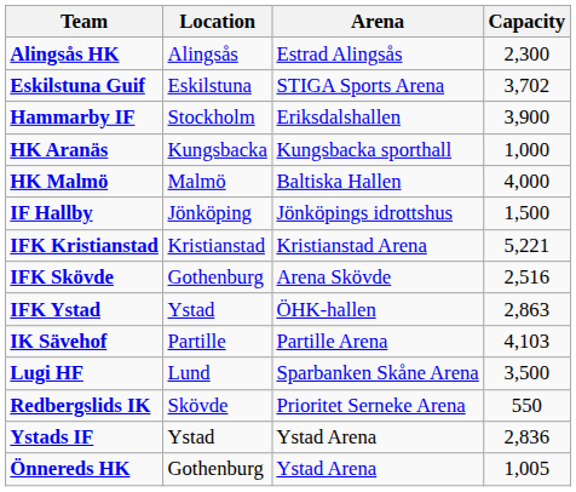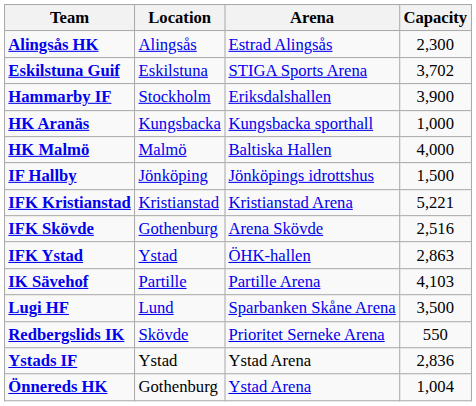Önnereds HK | Capacity: 1,005 -> 1,004
